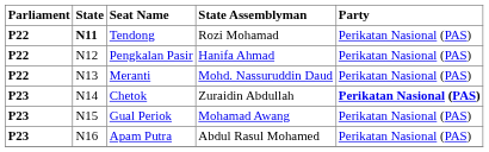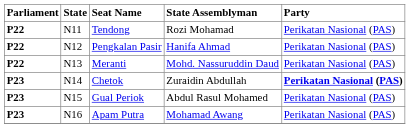Tendong | State: bold -> normal
Gual Periok | State Assemblyman: Mohamad Awang -> Abdul Rasul Mohamed
Apam Putra | State Assemblyman: Abdul Rasul Mohamed -> Mohamad Awang
